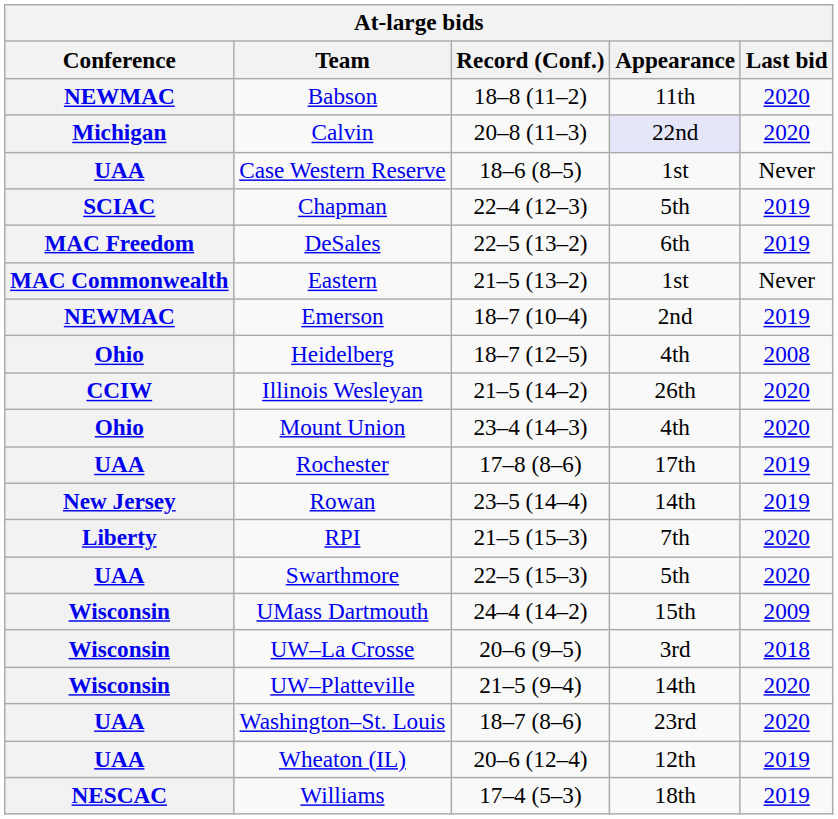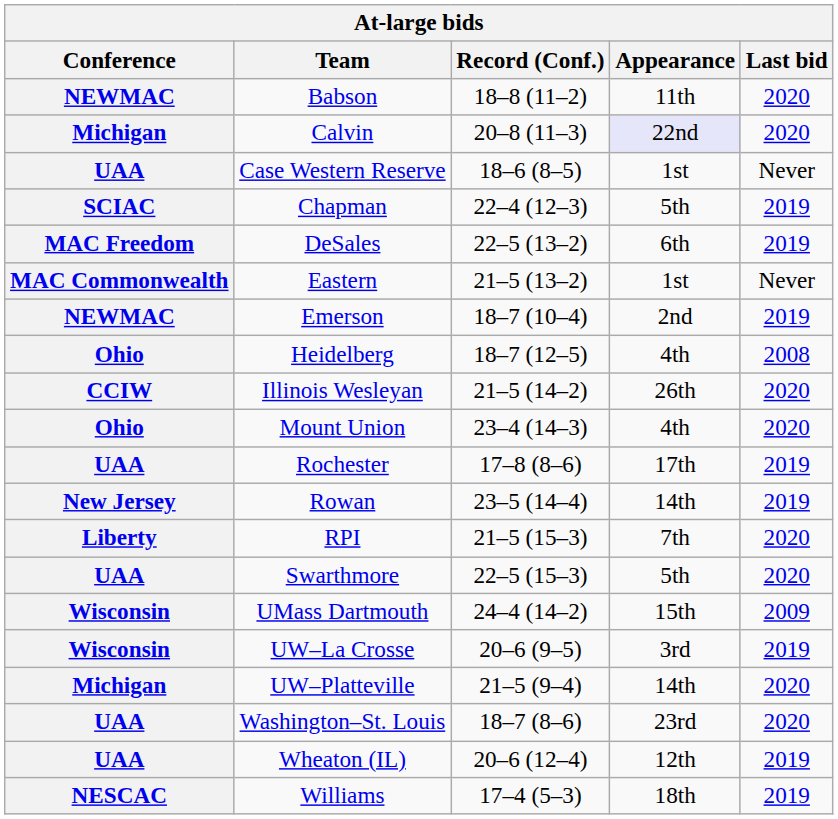UW–La Crosse | Last bid: 2018 -> 2019
UW–Platteville | Conference: Wisconsin -> Michigan
